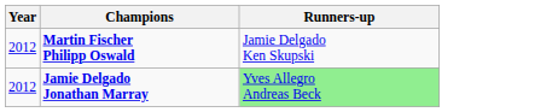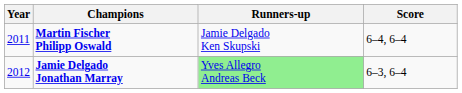+ column: Score | 6–4, 6–4 | 6–3, 6–4
Martin Fischer Philipp Oswald | Year: 2012 -> 2011
